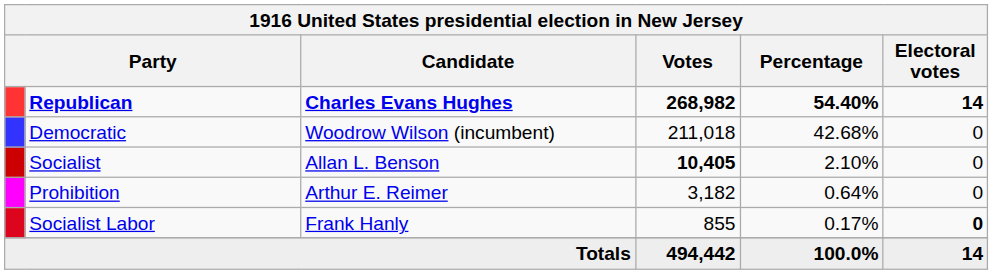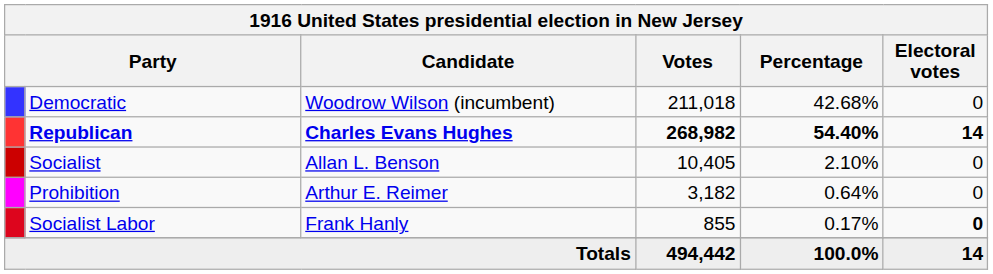rows swapped: Republican <-> Democratic
Socialist | Votes: bold -> normal
